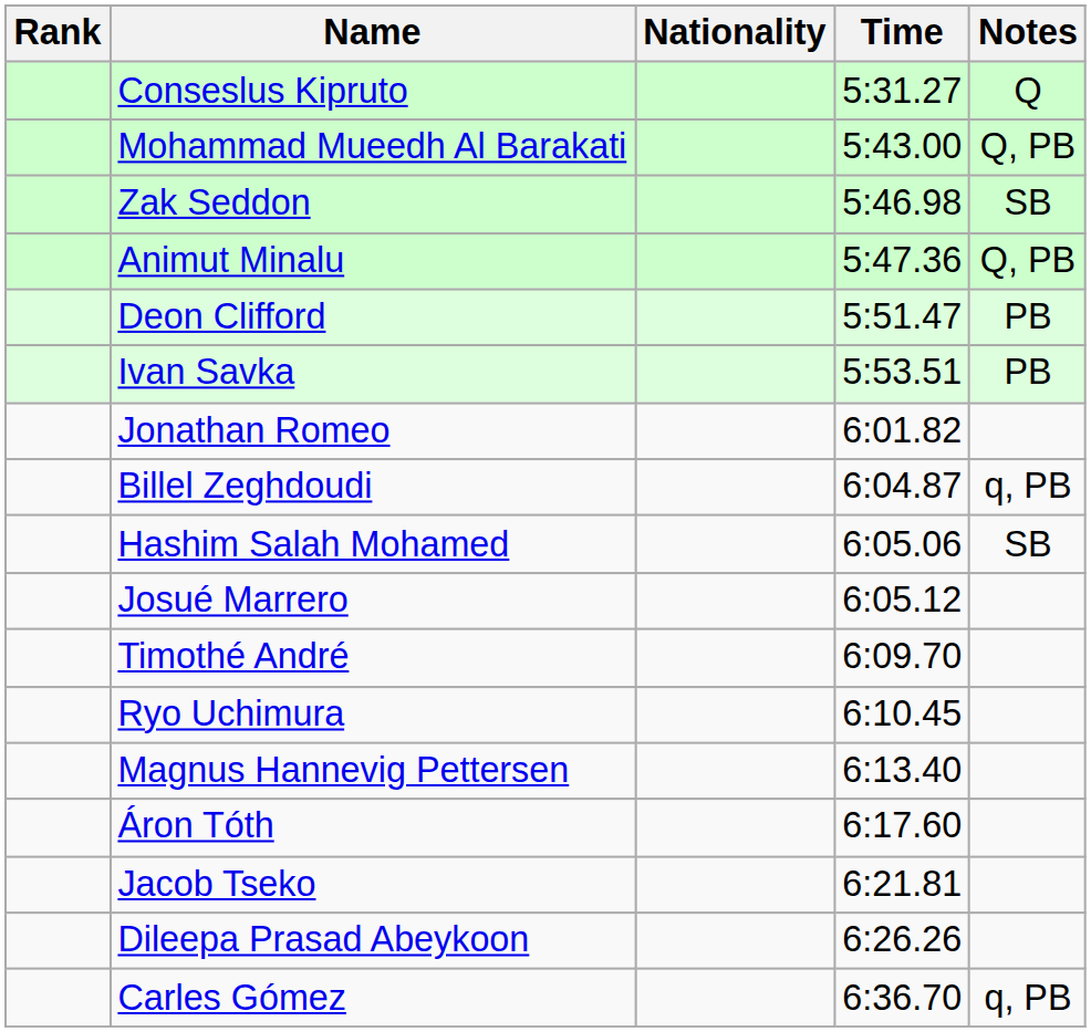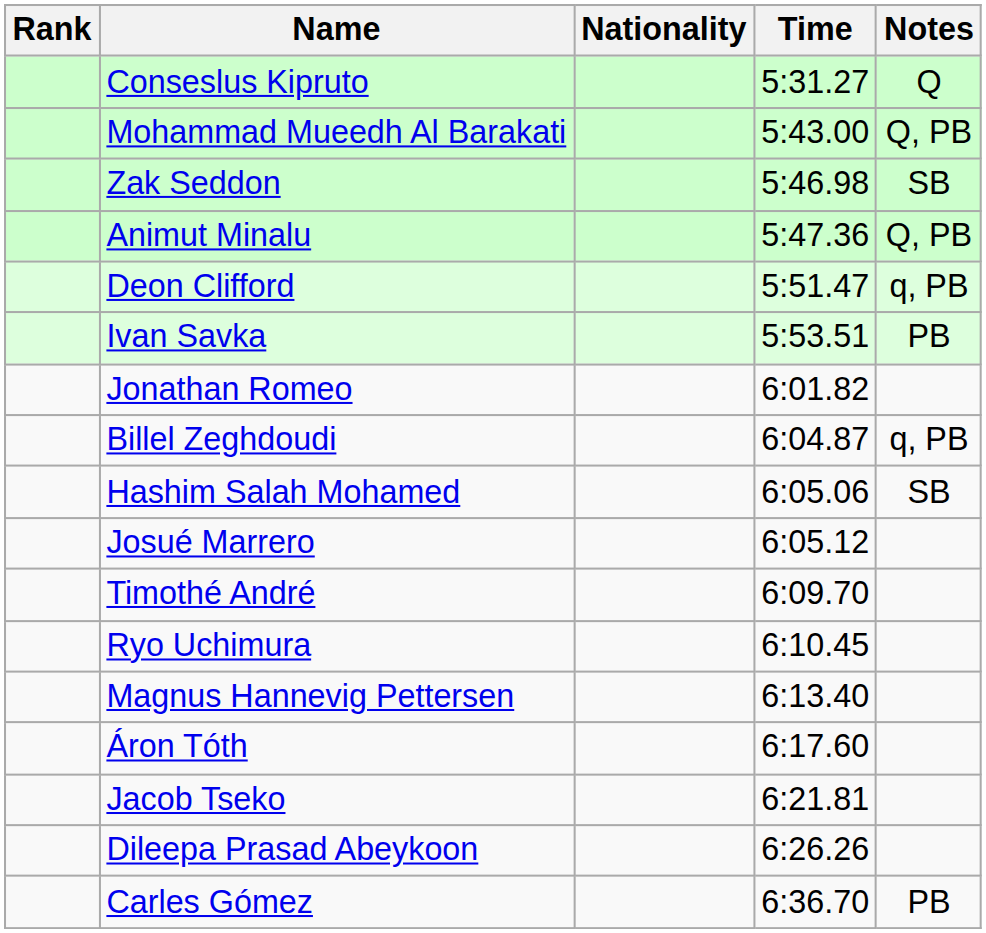Deon Clifford | Notes: PB -> q, PB
Carles Gómez | Notes: q, PB -> PB
